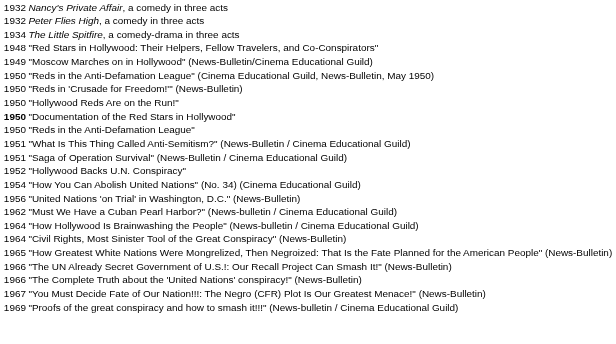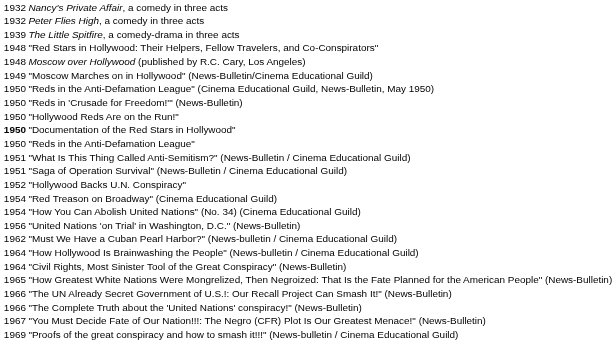The Little Spitfire, a comedy-drama in three acts | column 1: 1934 -> 1939
+ row: 1948 | Moscow over Hollywood (published by R.C. Cary, Los Angeles)
+ row: 1954 | "Red Treason on Broadway" (Cinema Educational Guild)
